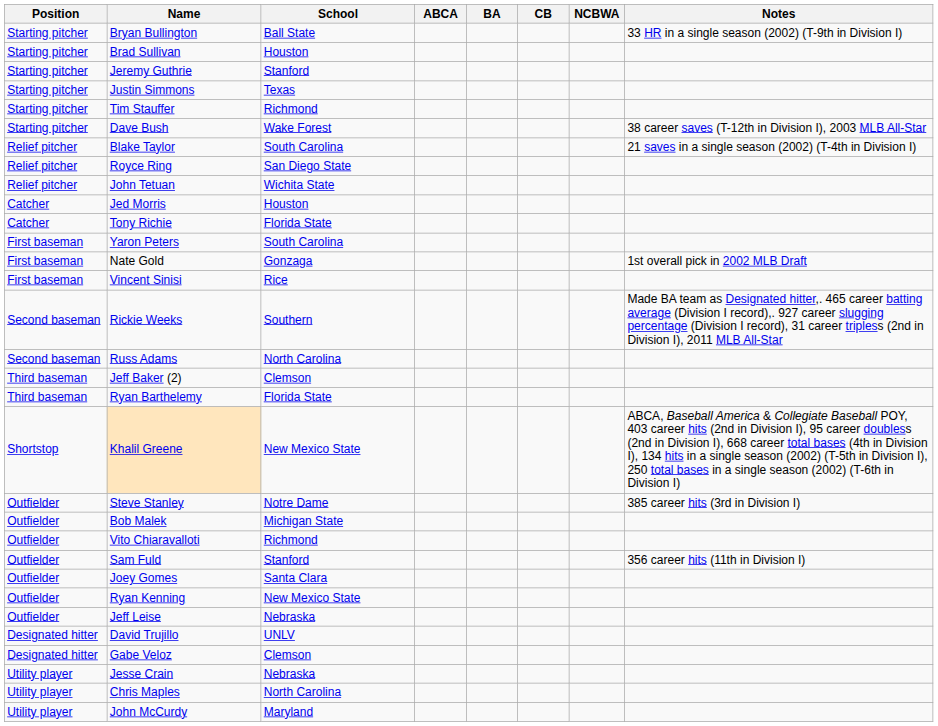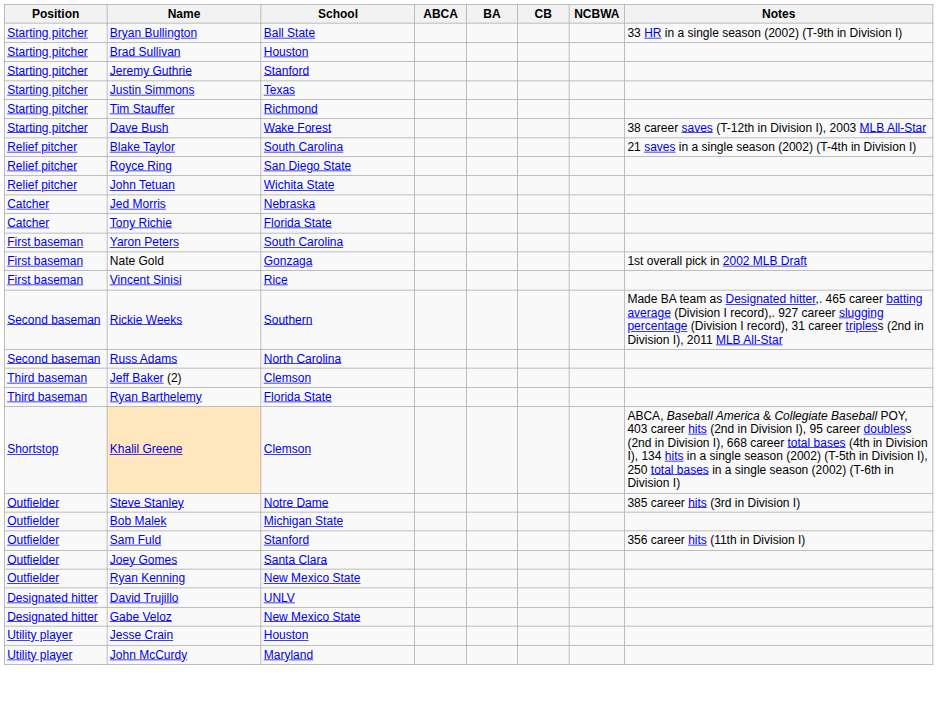Jed Morris | School: Houston -> Nebraska
Khalil Greene | School: New Mexico State -> Clemson
- row: Outfielder | Vito Chiaravalloti | Richmond
- row: Outfielder | Jeff Leise | Nebraska
Gabe Veloz | School: Clemson -> New Mexico State
Jesse Crain | School: Nebraska -> Houston
- row: Utility player | Chris Maples | North Carolina
